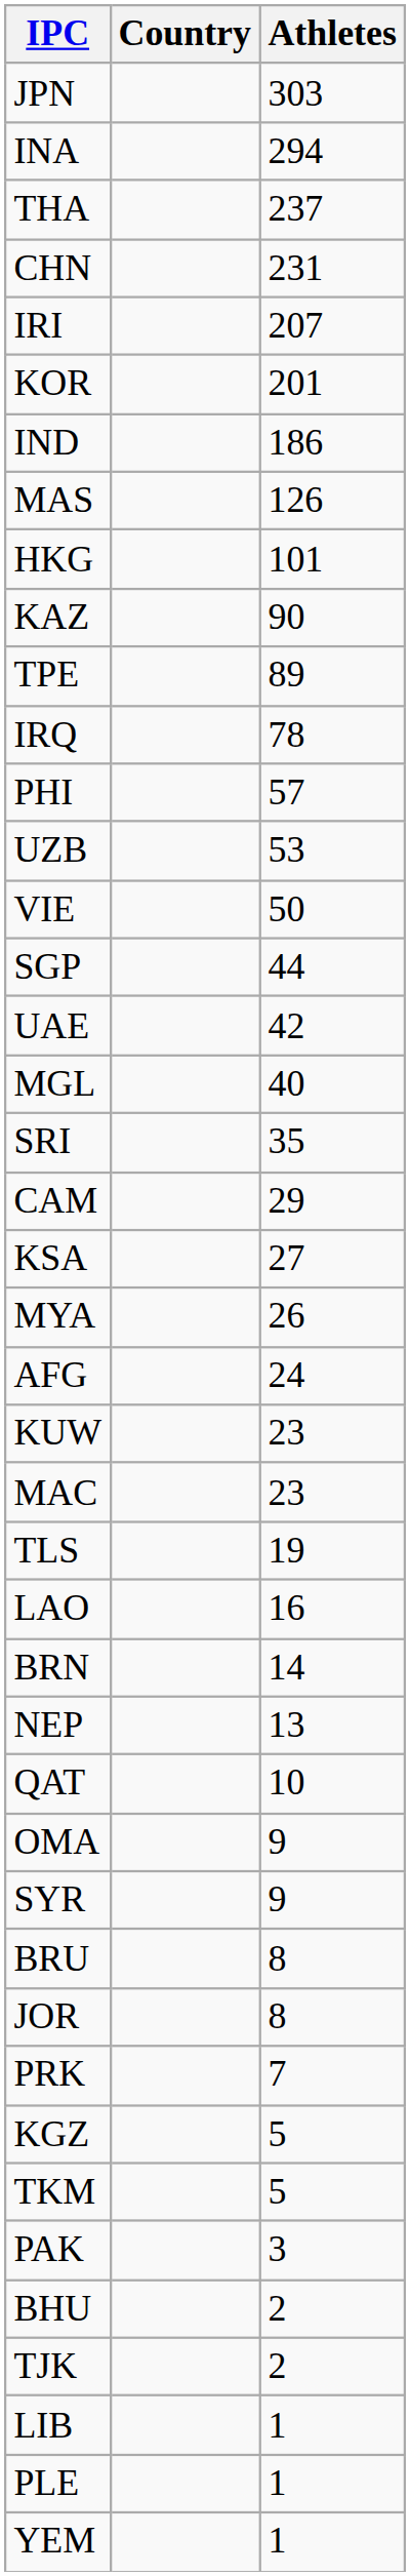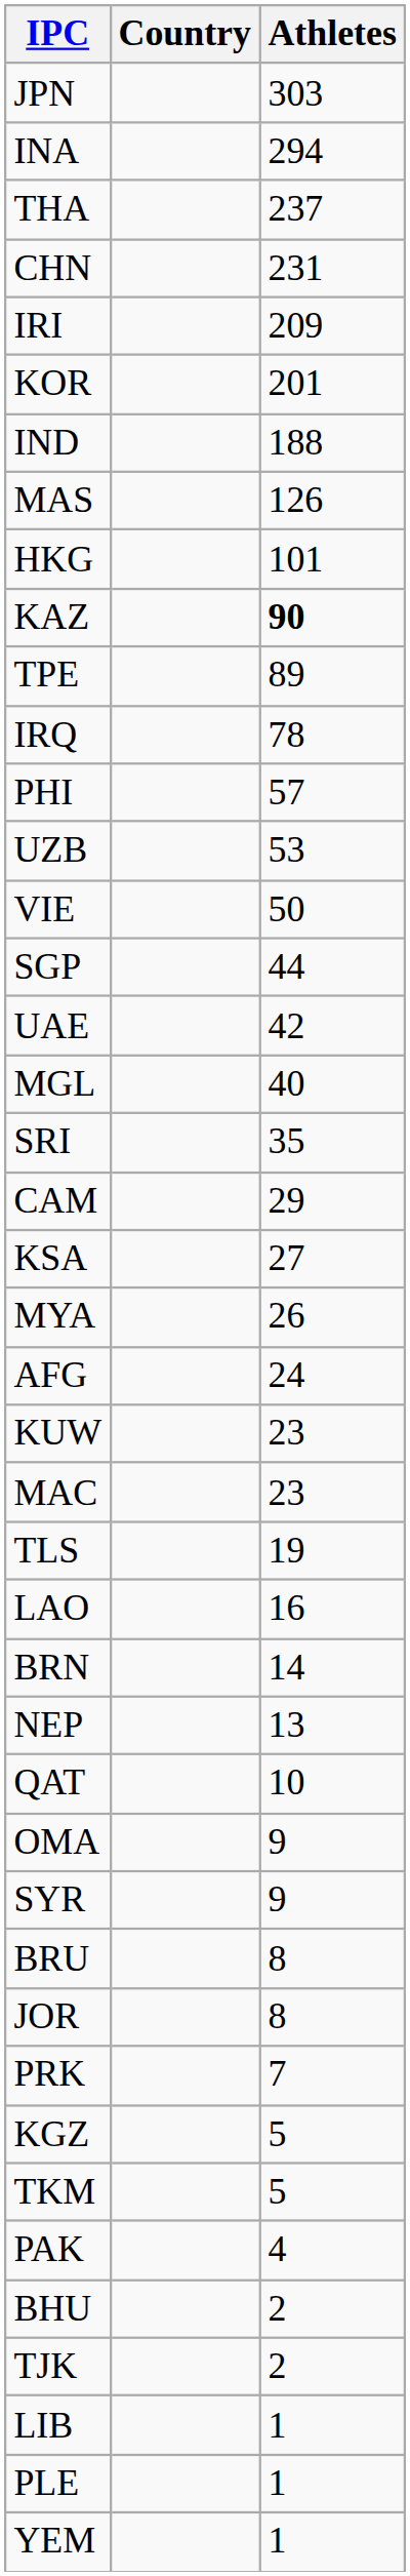IRI | Athletes: 207 -> 209
IND | Athletes: 186 -> 188
KAZ | Athletes: normal -> bold
PAK | Athletes: 3 -> 4
